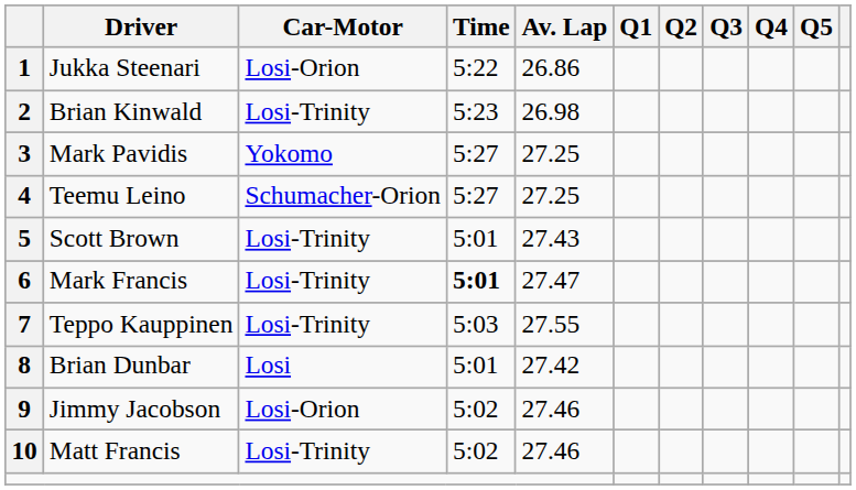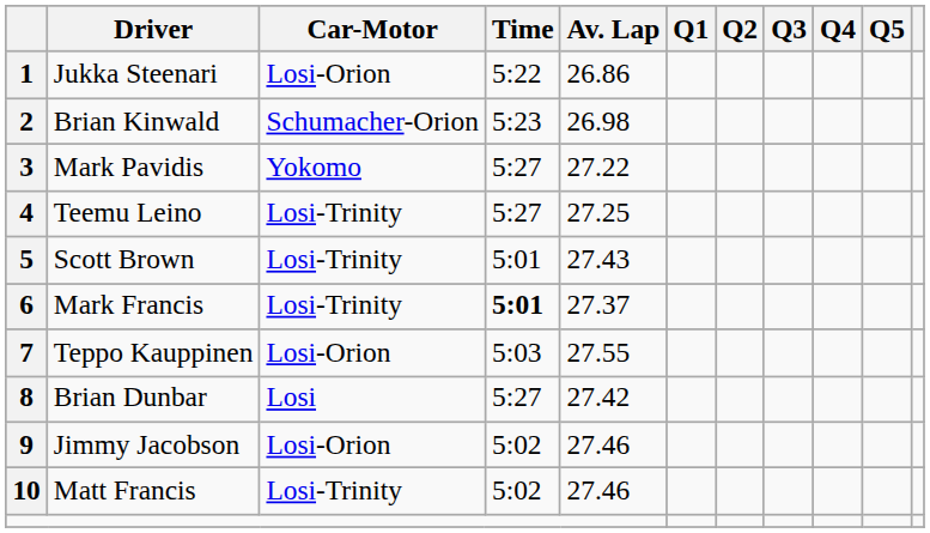2 | Car-Motor: Losi-Trinity -> Schumacher-Orion
3 | Av. Lap: 27.25 -> 27.22
4 | Car-Motor: Schumacher-Orion -> Losi-Trinity
6 | Av. Lap: 27.47 -> 27.37
7 | Car-Motor: Losi-Trinity -> Losi-Orion
8 | Time: 5:01 -> 5:27
